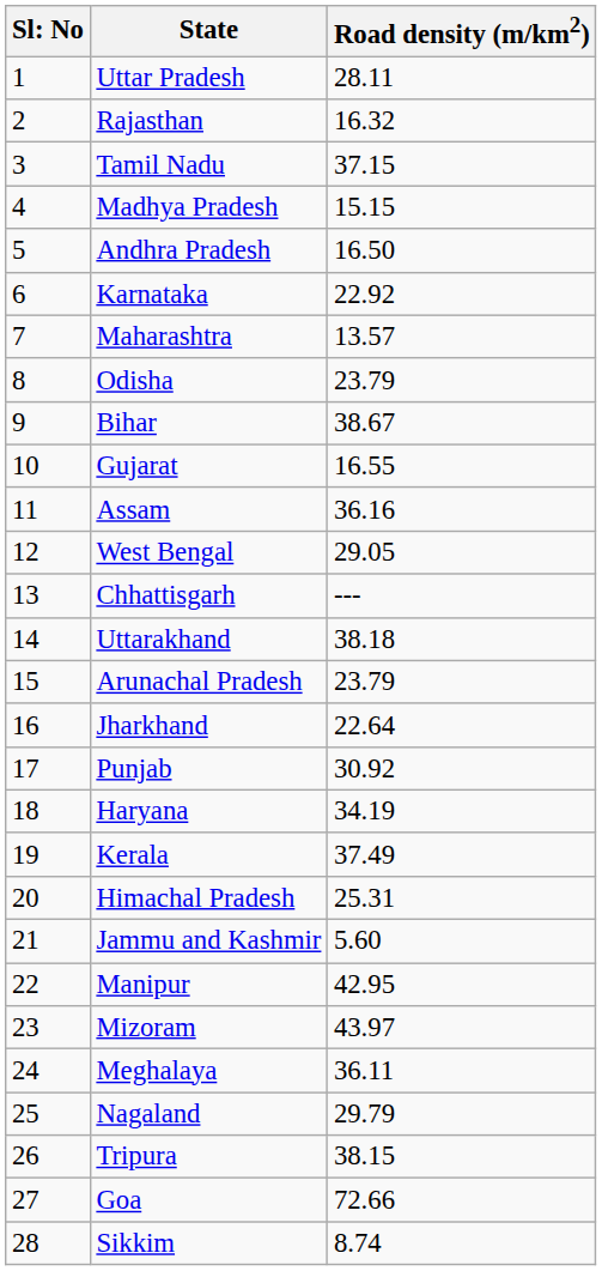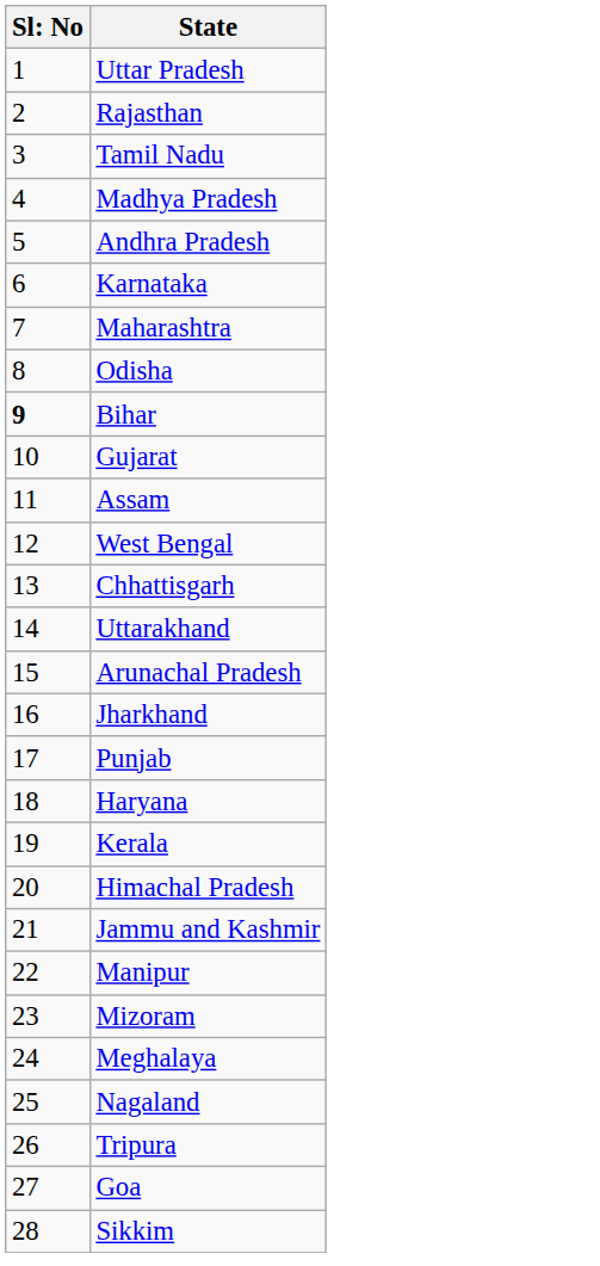- column: Road density (m/km2) | 28.11 | 16.32 | 37.15 | 15.15 | 16.50 | 22.92 | 13.57 | 23.79 | 38.67 | 16.55 | 36.16 | 29.05 | --- | 38.18 | 23.79 | 22.64 | 30.92 | 34.19 | 37.49 | 25.31 | 5.60 | 42.95 | 43.97 | 36.11 | 29.79 | 38.15 | 72.66 | 8.74
Bihar | column 1: normal -> bold
